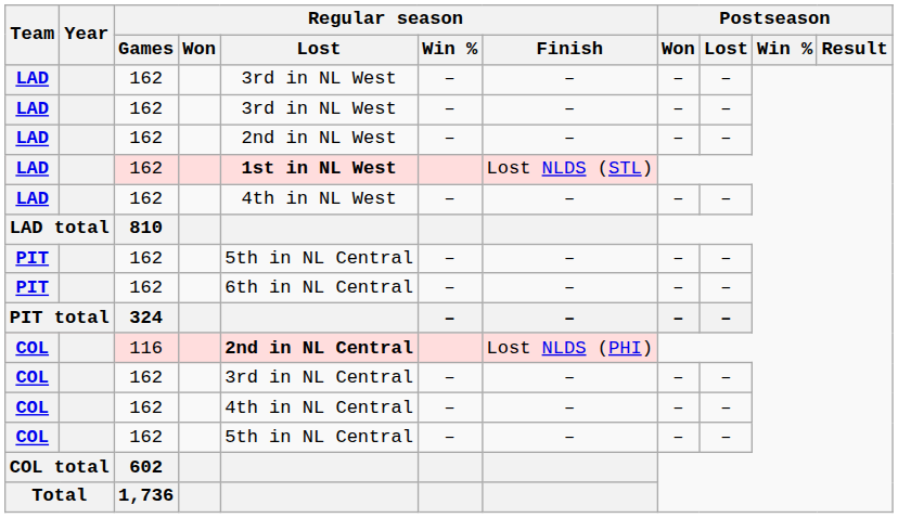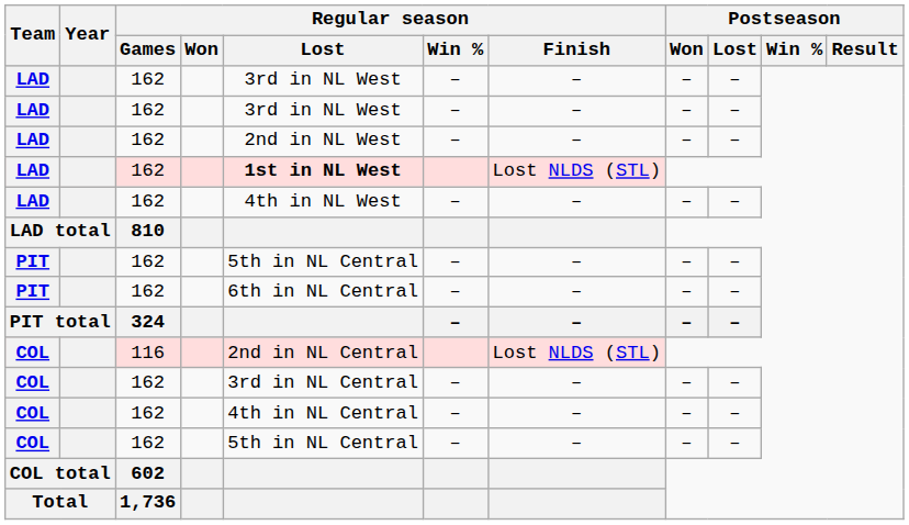COL / 116 | Regular season / Lost: bold -> normal
COL / 116 | Regular season / Finish: Lost NLDS (PHI) -> Lost NLDS (STL)
